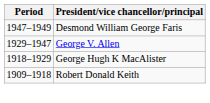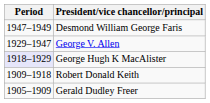George Hugh K MacAlister | Period: no background -> lavender background
+ row: 1905–1909 | Gerald Dudley Freer
